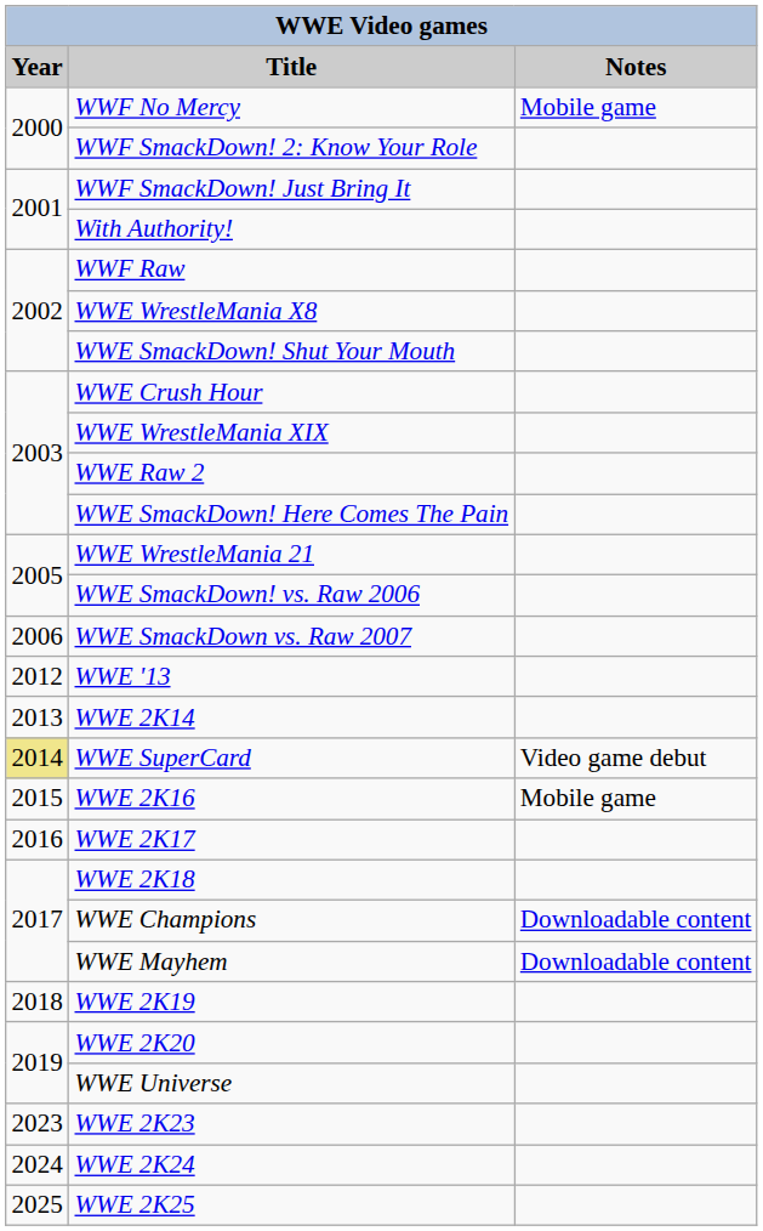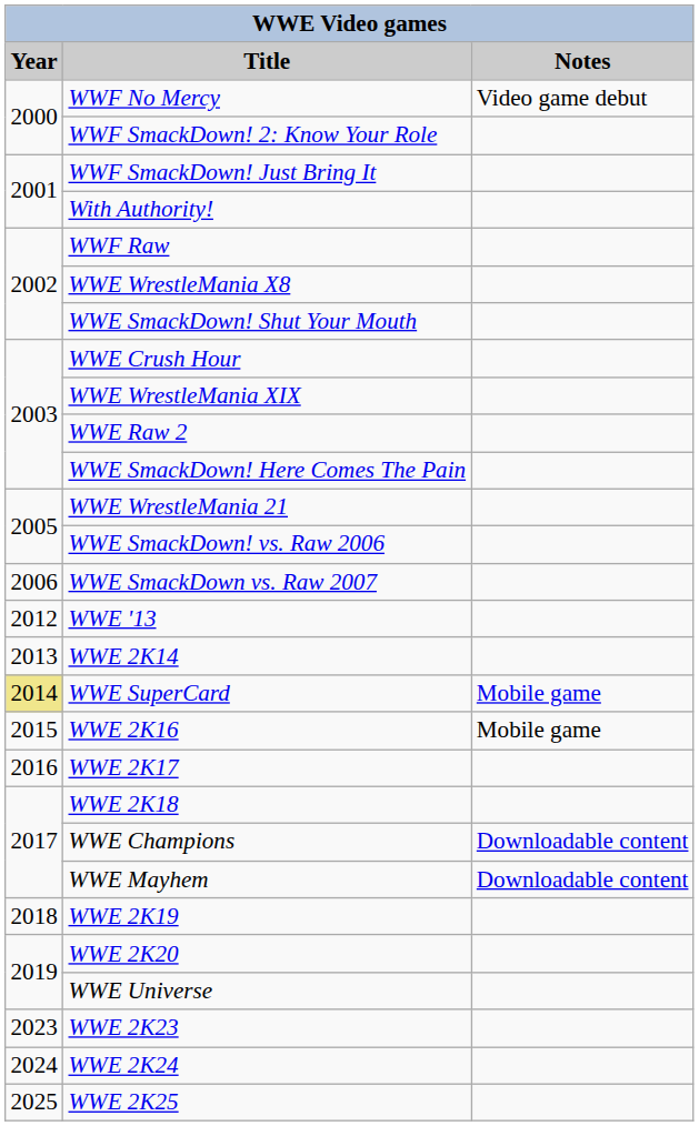WWF No Mercy | Notes: Mobile game -> Video game debut
WWE SuperCard | Notes: Video game debut -> Mobile game
